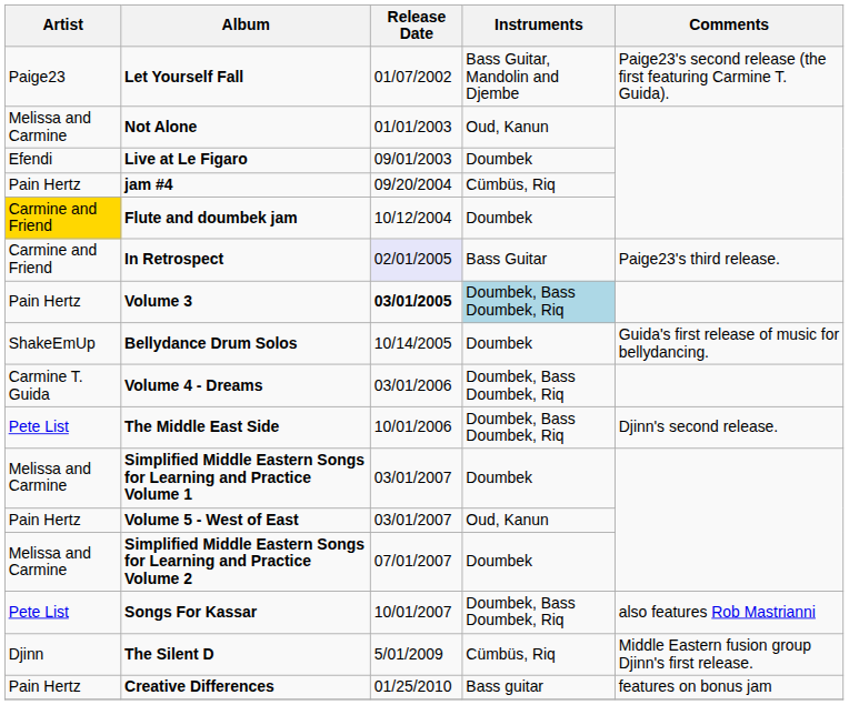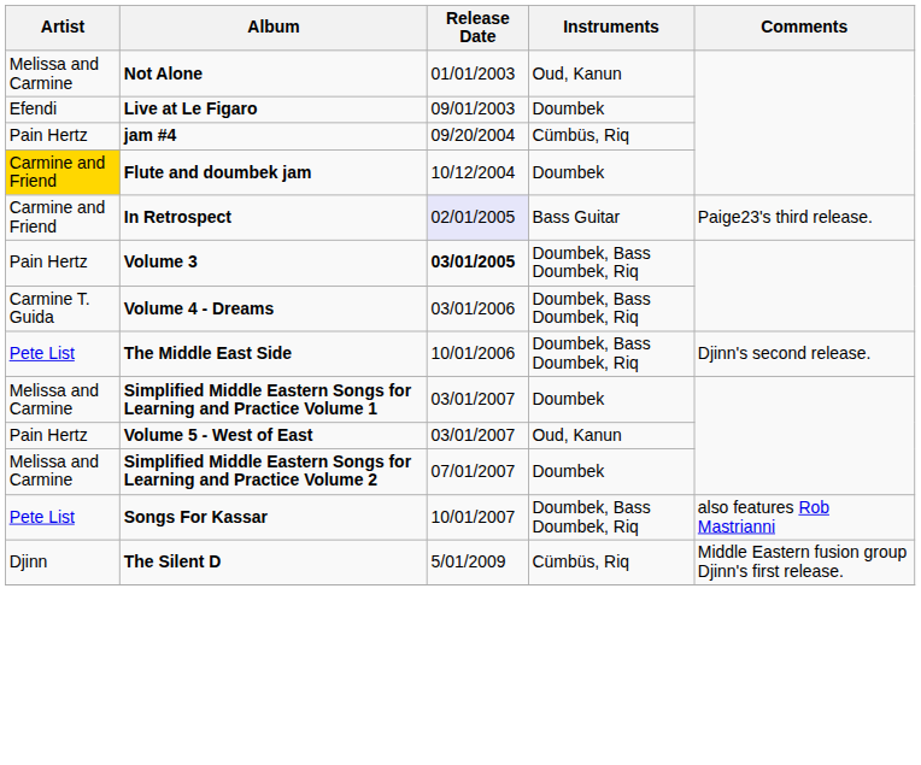- row: Paige23 | Let Yourself Fall | 01/07/2002 | Bass Guitar, Mandolin and Djembe | Paige23's second release (the first featuring Carmine T. Guida).
Volume 3 | Instruments: lightblue background -> no background
- row: ShakeEmUp | Bellydance Drum Solos | 10/14/2005 | Doumbek | Guida's first release of music for bellydancing.
- row: Pain Hertz | Creative Differences | 01/25/2010 | Bass guitar | features on bonus jam
